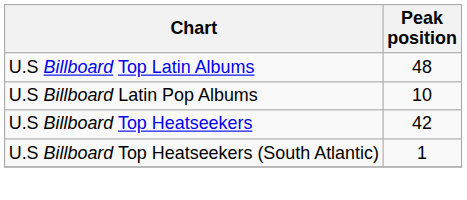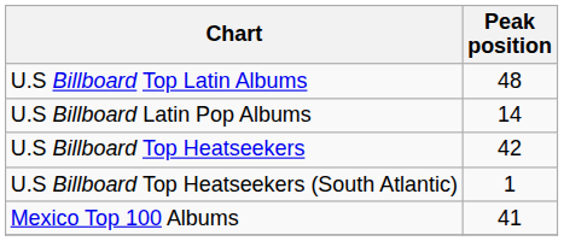U.S Billboard Latin Pop Albums | Peak position: 10 -> 14
+ row: Mexico Top 100 Albums | 41
